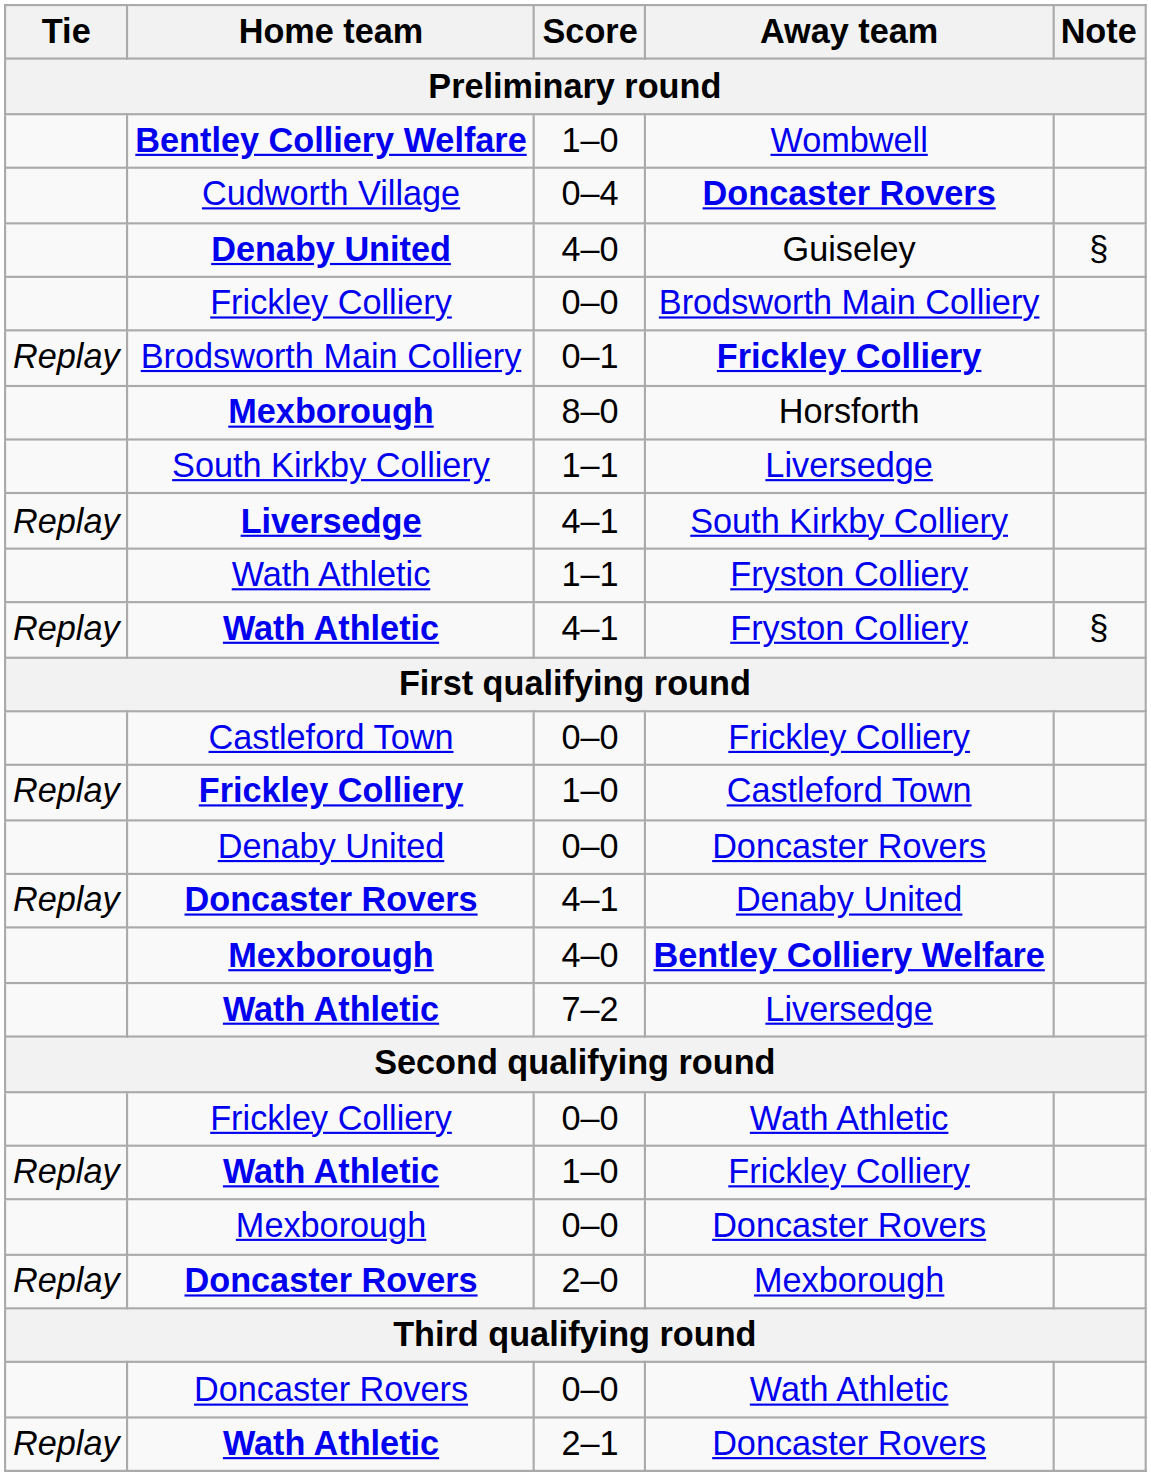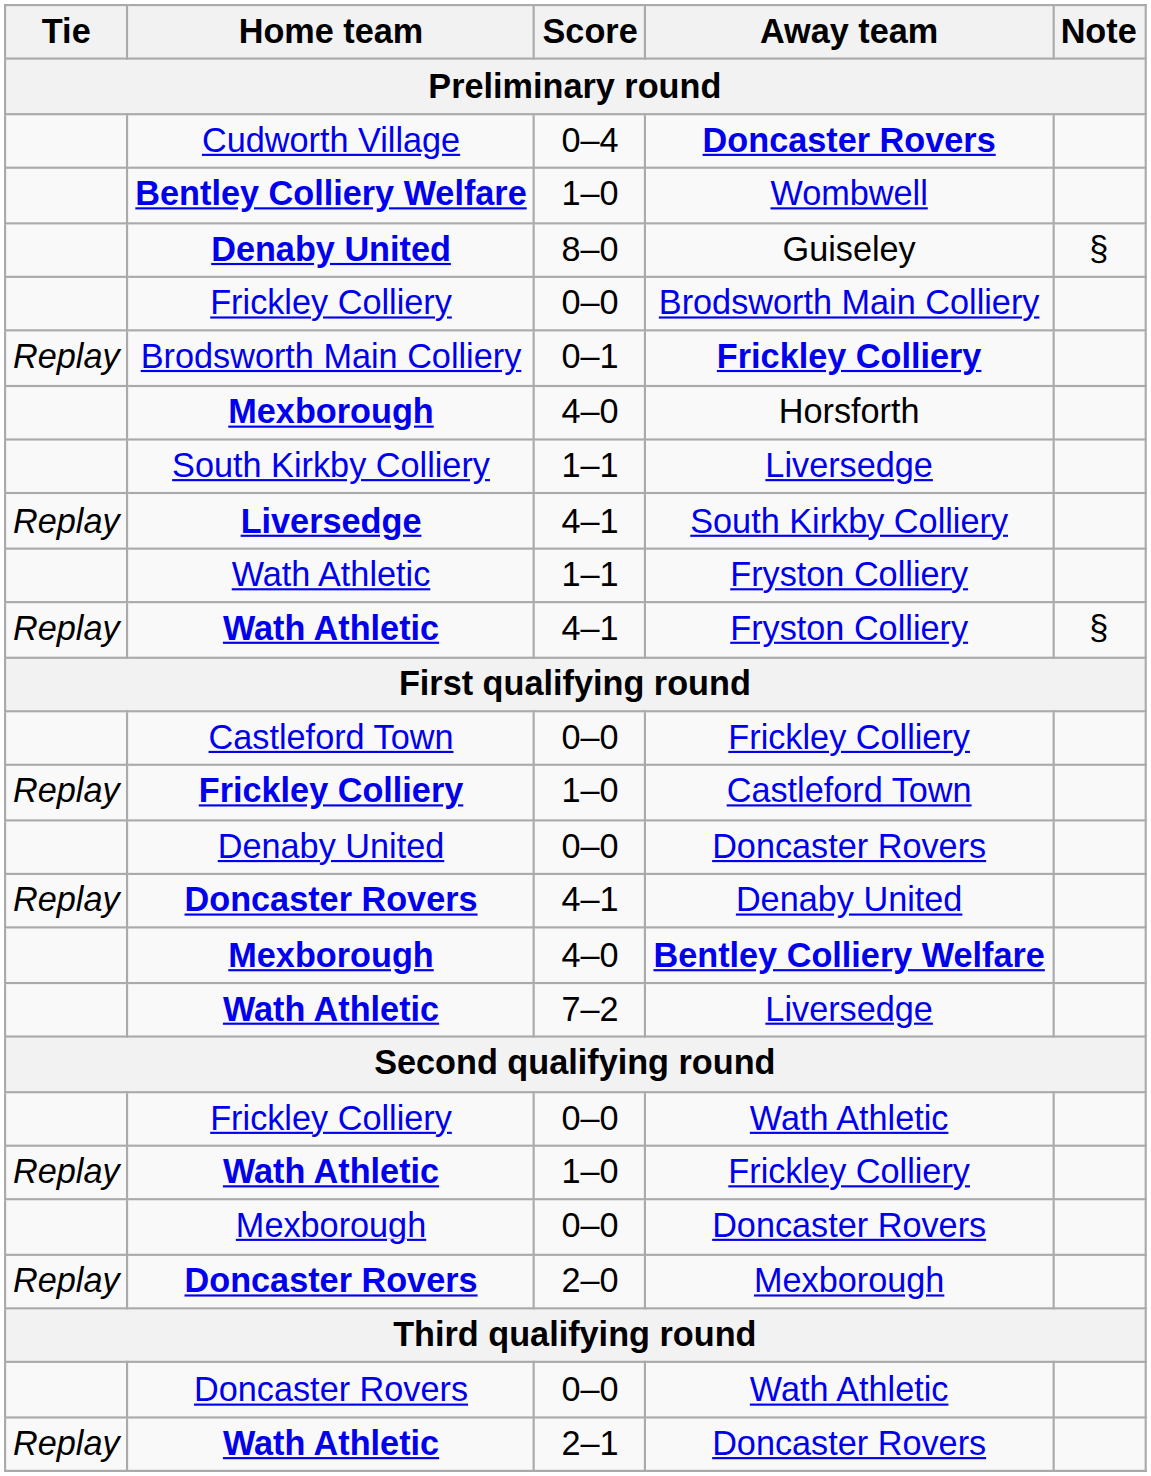rows swapped: Wombwell <-> Cudworth Village / Doncaster Rovers
Guiseley | Score: 4–0 -> 8–0
Horsforth | Score: 8–0 -> 4–0
